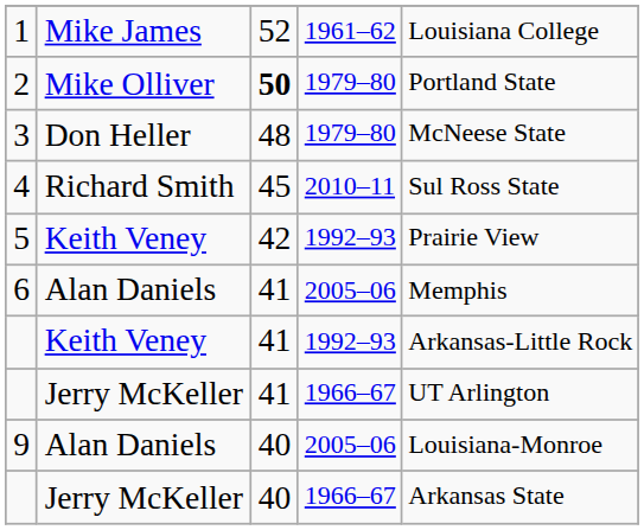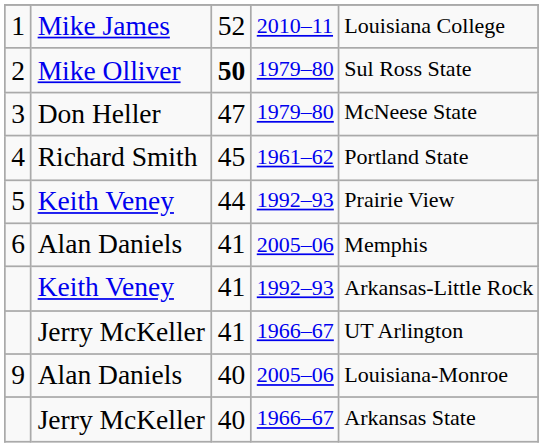1 | column 4: 1961–62 -> 2010–11
2 | column 5: Portland State -> Sul Ross State
3 | column 3: 48 -> 47
4 | column 4: 2010–11 -> 1961–62
4 | column 5: Sul Ross State -> Portland State
5 | column 3: 42 -> 44
